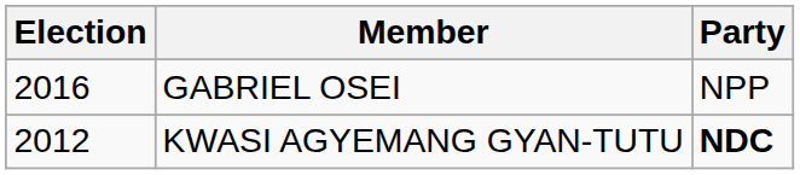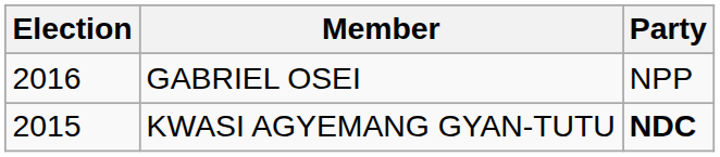KWASI AGYEMANG GYAN-TUTU | Election: 2012 -> 2015
